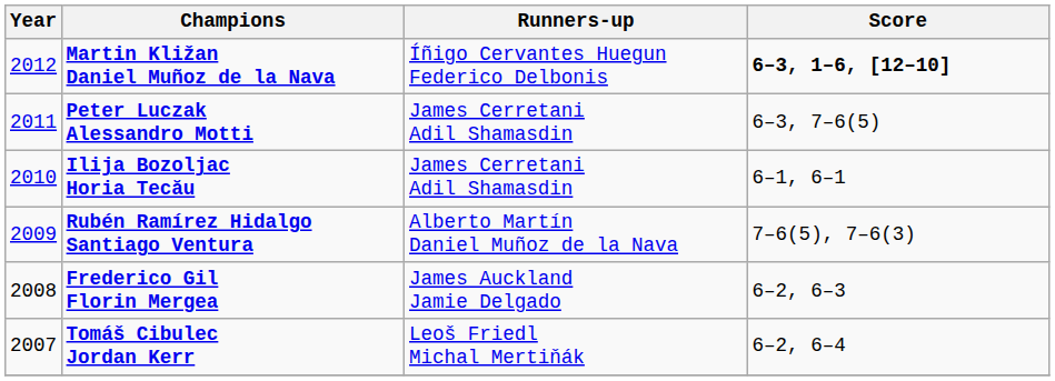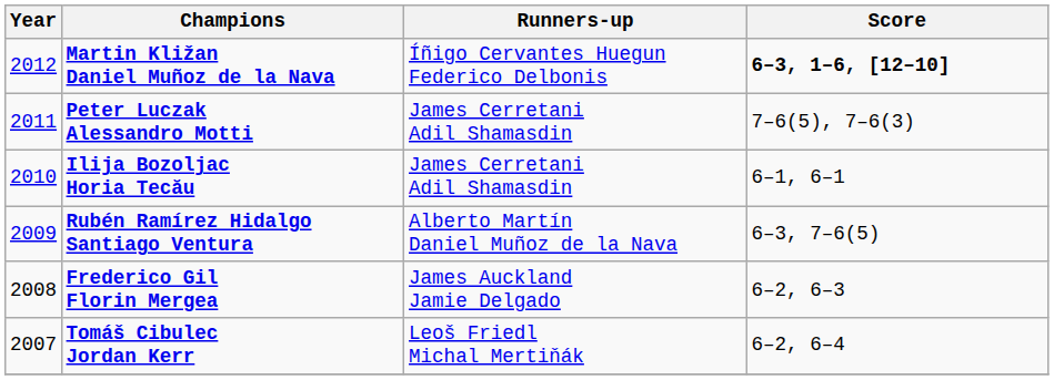Peter Luczak Alessandro Motti | Score: 6–3, 7–6(5) -> 7–6(5), 7–6(3)
Rubén Ramírez Hidalgo Santiago Ventura | Score: 7–6(5), 7–6(3) -> 6–3, 7–6(5)
